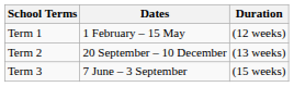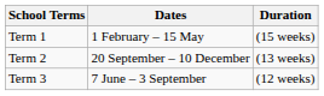Term 1 | Duration: (12 weeks) -> (15 weeks)
Term 3 | Duration: (15 weeks) -> (12 weeks)
